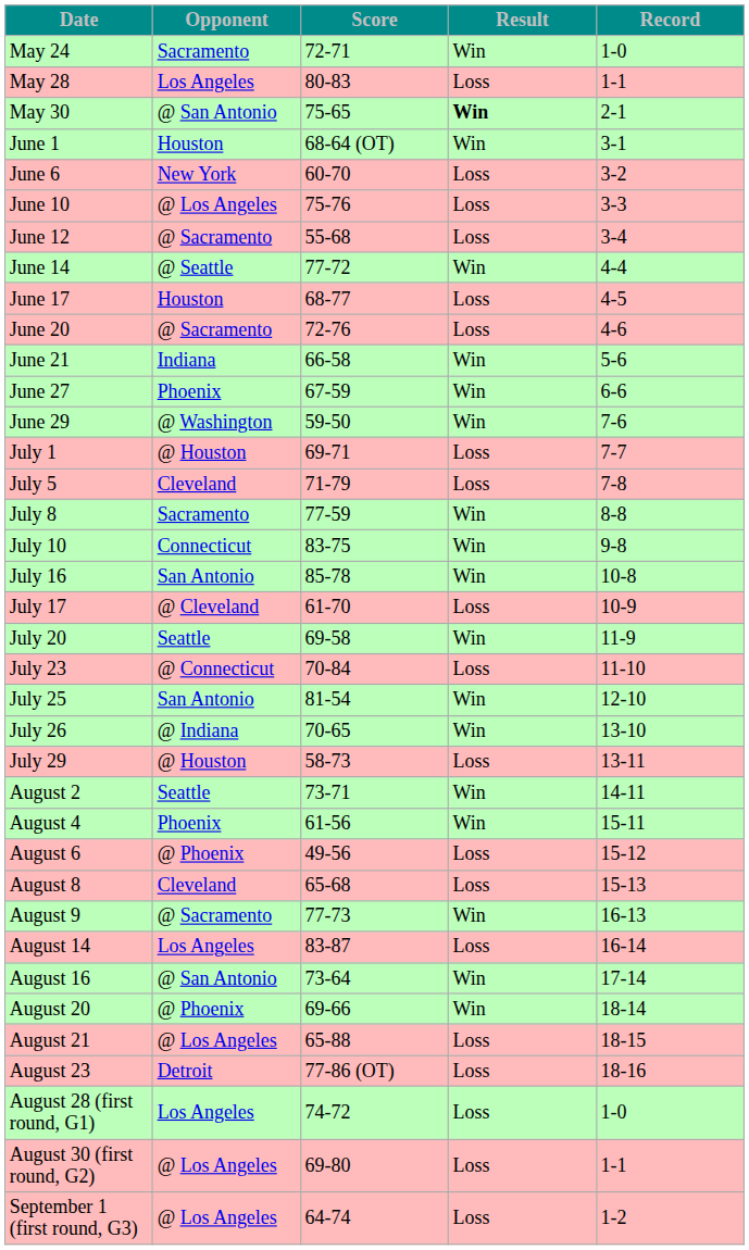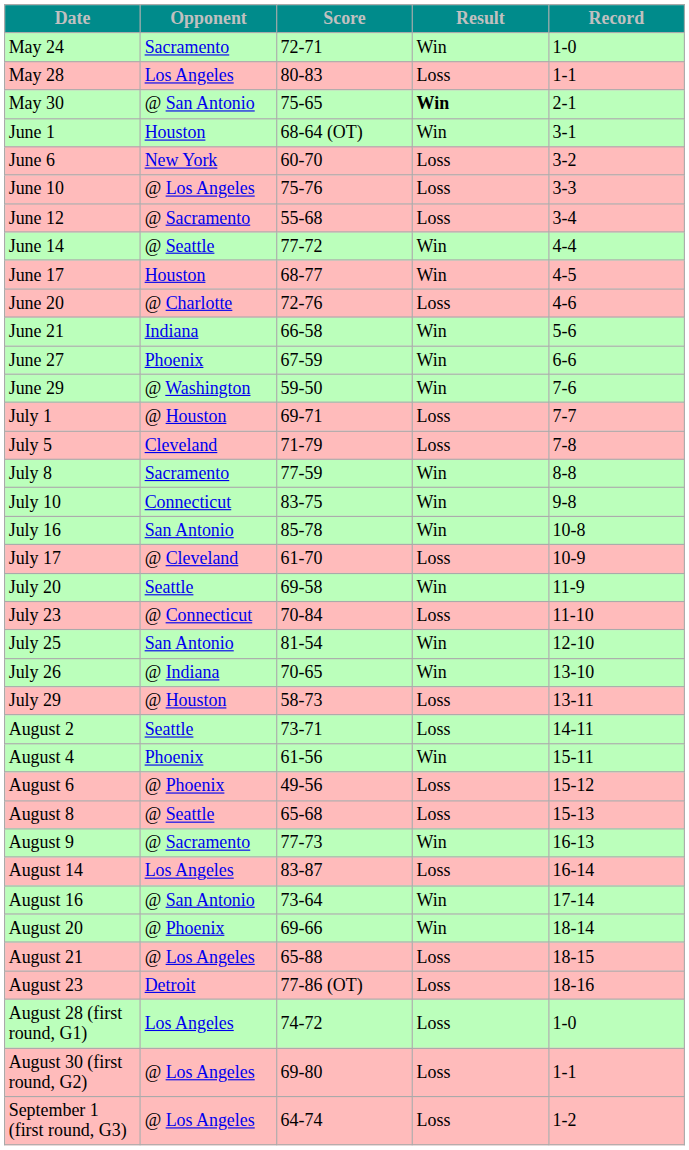June 17 | Result: Loss -> Win
June 20 | Opponent: @ Sacramento -> @ Charlotte
August 2 | Result: Win -> Loss
August 8 | Opponent: Cleveland -> @ Seattle
